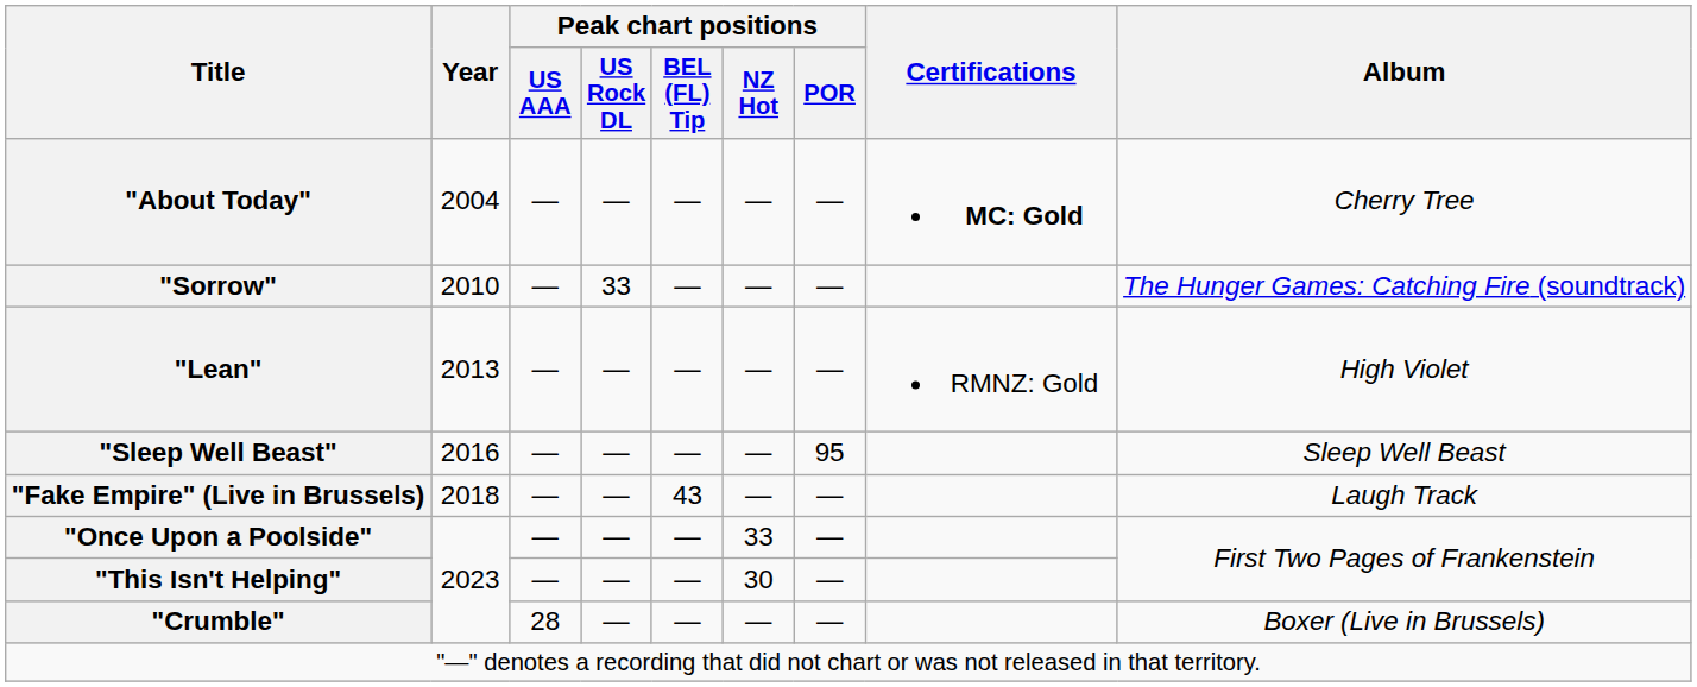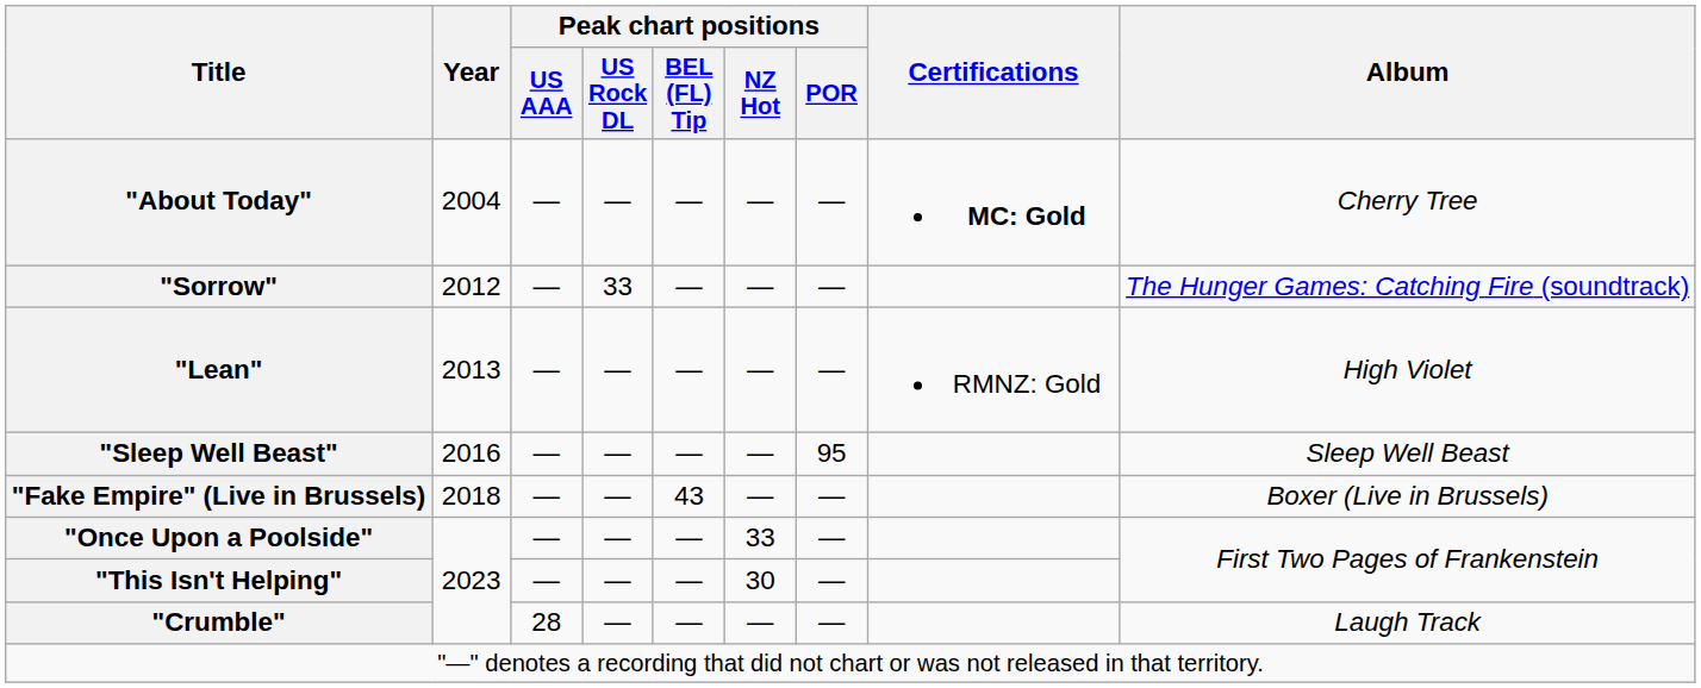"Sorrow" | Year: 2010 -> 2012
"Fake Empire" (Live in Brussels) | Album: Laugh Track -> Boxer (Live in Brussels)
"Crumble" | Album: Boxer (Live in Brussels) -> Laugh Track
